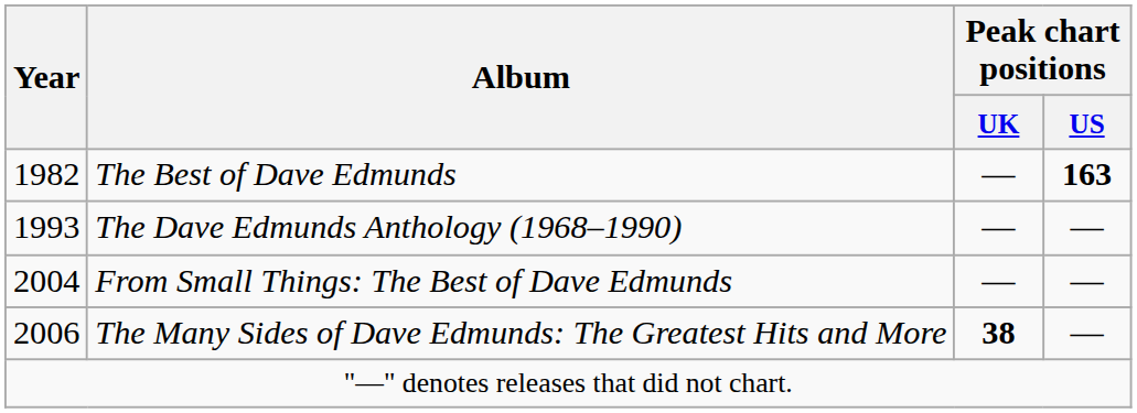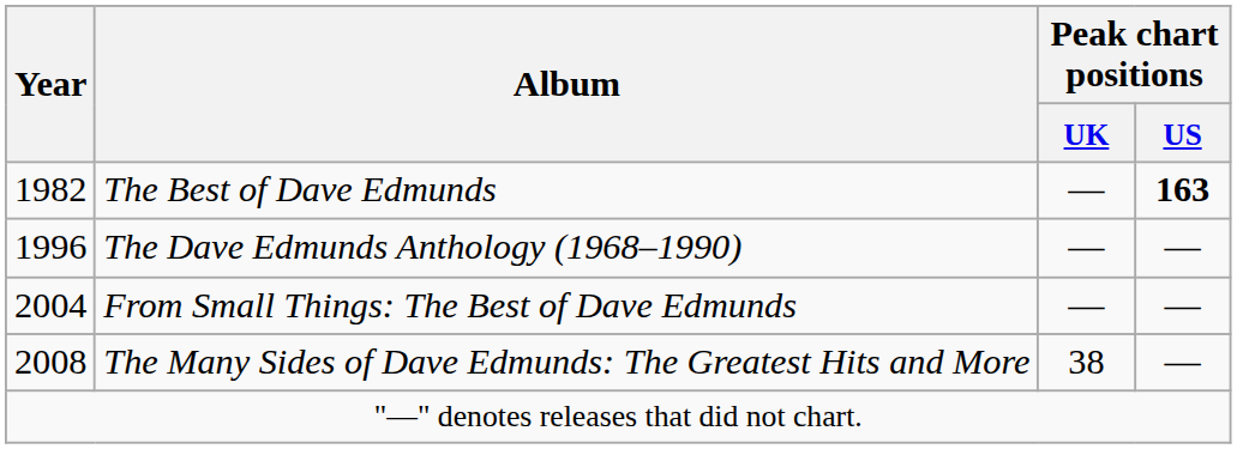The Dave Edmunds Anthology (1968–1990) | Year: 1993 -> 1996
The Many Sides of Dave Edmunds: The Greatest Hits and More | Year: 2006 -> 2008
The Many Sides of Dave Edmunds: The Greatest Hits and More | Peak chart positions / UK: bold -> normal
